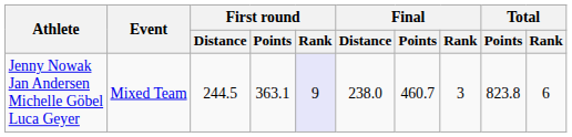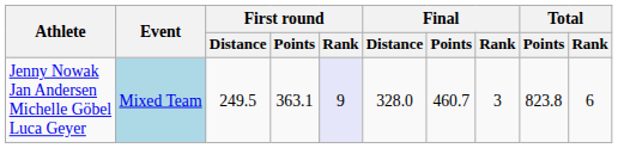Jenny Nowak Jan Andersen Michelle Göbel Luca Geyer | Event: no background -> lightblue background
Jenny Nowak Jan Andersen Michelle Göbel Luca Geyer | First round / Distance: 244.5 -> 249.5
Jenny Nowak Jan Andersen Michelle Göbel Luca Geyer | Final / Distance: 238.0 -> 328.0
